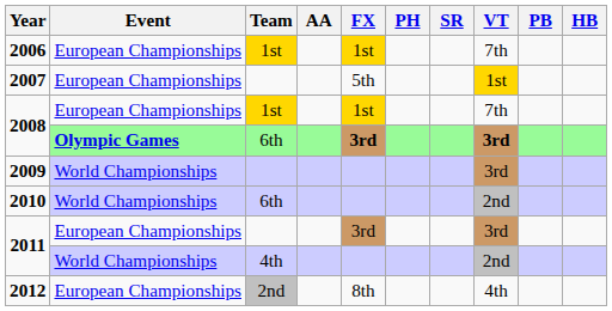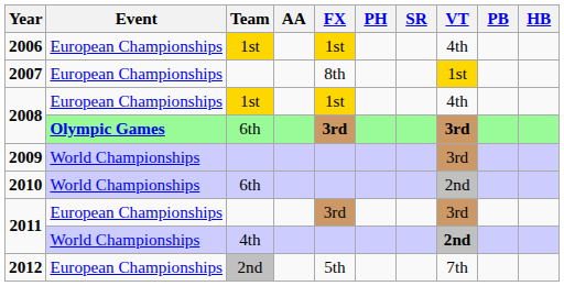2006 | VT: 7th -> 4th
2007 | FX: 5th -> 8th
2008 / European Championships | VT: 7th -> 4th
2011 / World Championships | VT: normal -> bold
2012 | FX: 8th -> 5th
2012 | VT: 4th -> 7th
